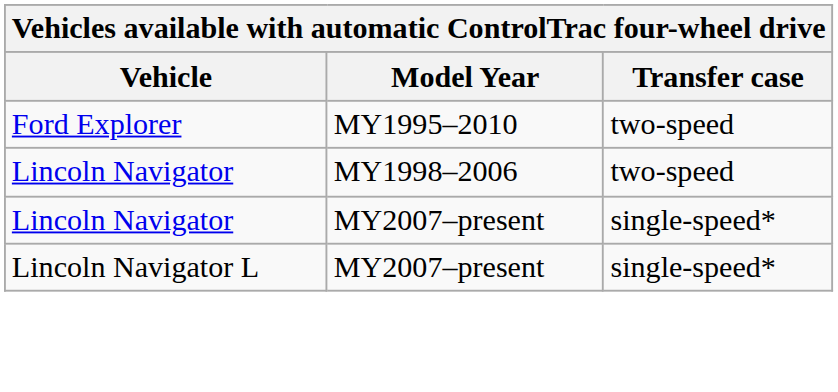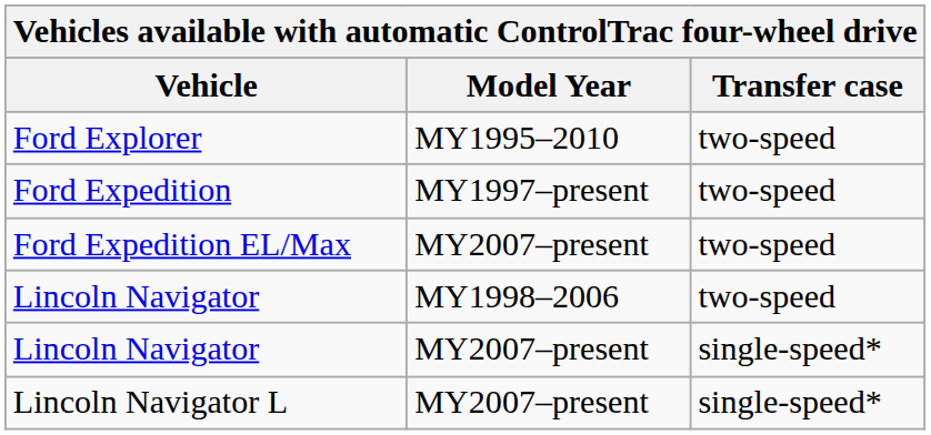+ row: Ford Expedition | MY1997–present | two-speed
+ row: Ford Expedition EL/Max | MY2007–present | two-speed
